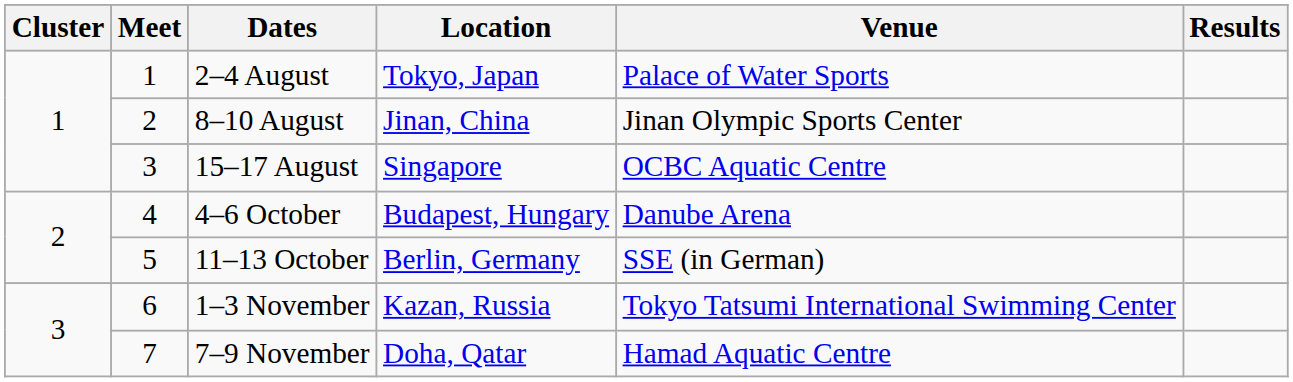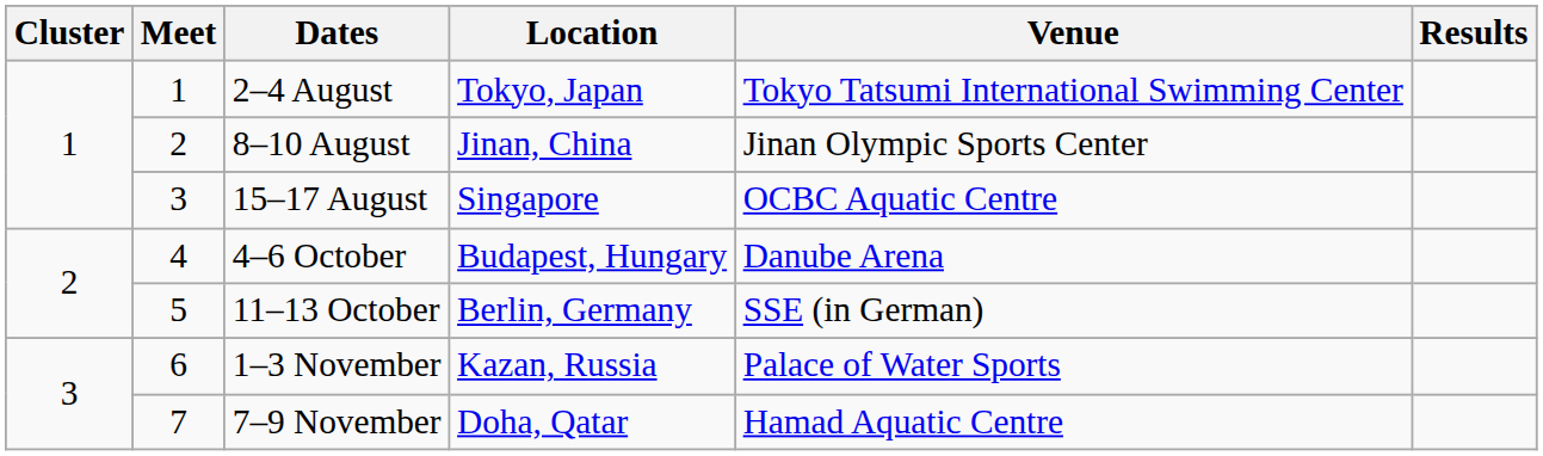2–4 August | Venue: Palace of Water Sports -> Tokyo Tatsumi International Swimming Center
1–3 November | Venue: Tokyo Tatsumi International Swimming Center -> Palace of Water Sports
